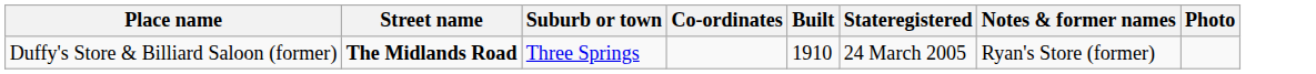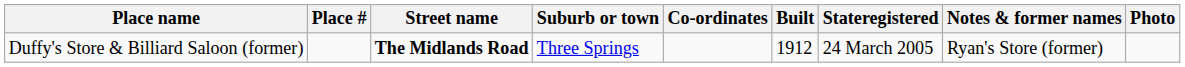+ column: Place #
Duffy's Store & Billiard Saloon (former) | Built: 1910 -> 1912
